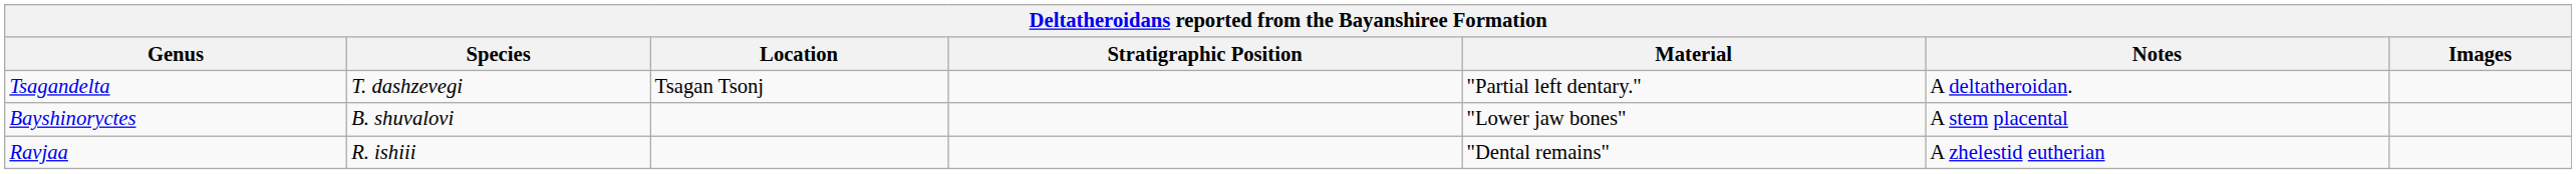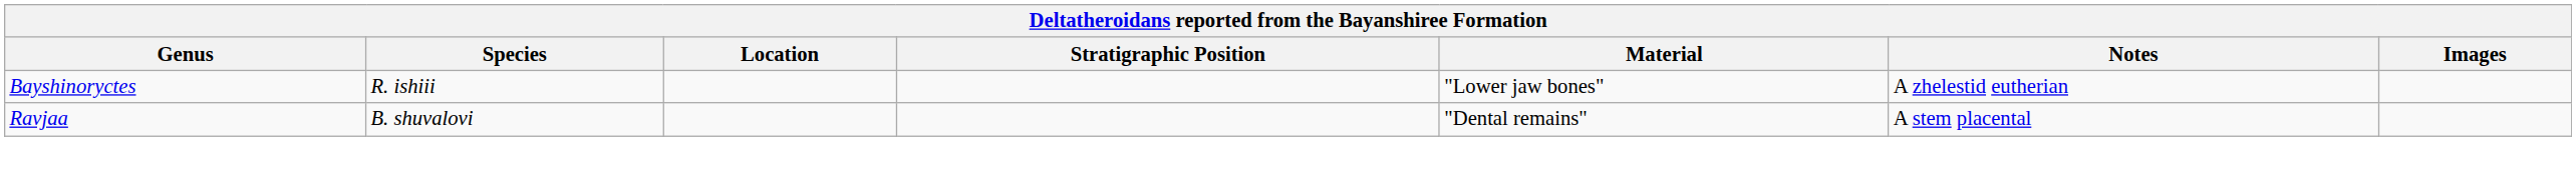- row: Tsagandelta | T. dashzevegi | Tsagan Tsonj | "Partial left dentary." | A deltatheroidan.
Bayshinoryctes | Species: B. shuvalovi -> R. ishiii
Bayshinoryctes | Notes: A stem placental -> A zhelestid eutherian
Ravjaa | Species: R. ishiii -> B. shuvalovi
Ravjaa | Notes: A zhelestid eutherian -> A stem placental
